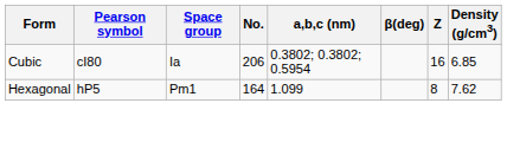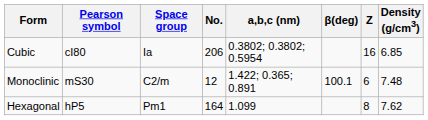+ row: Monoclinic | mS30 | C2/m | 12 | 1.422; 0.365; 0.891 | 100.1 | 6 | 7.48
